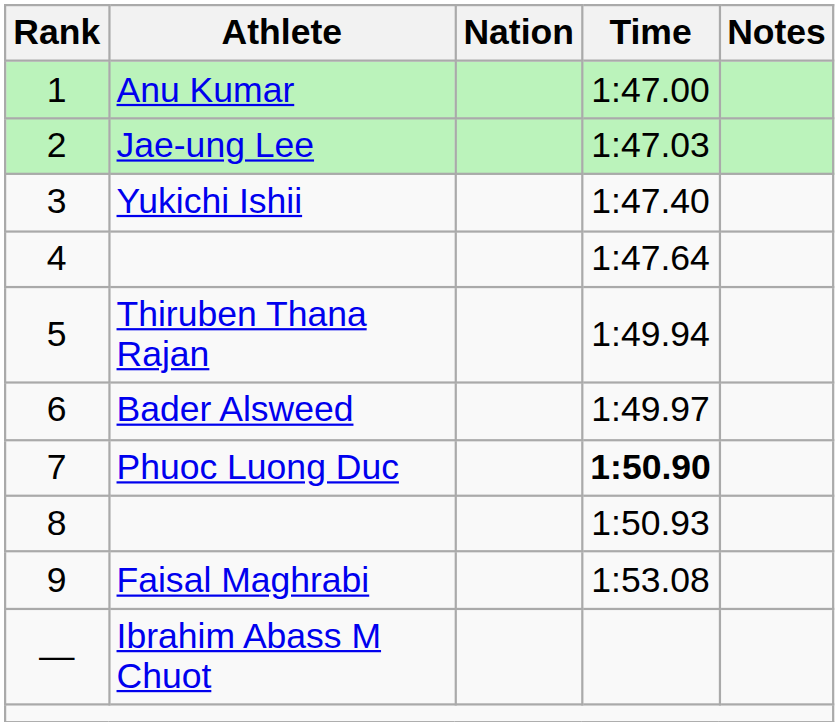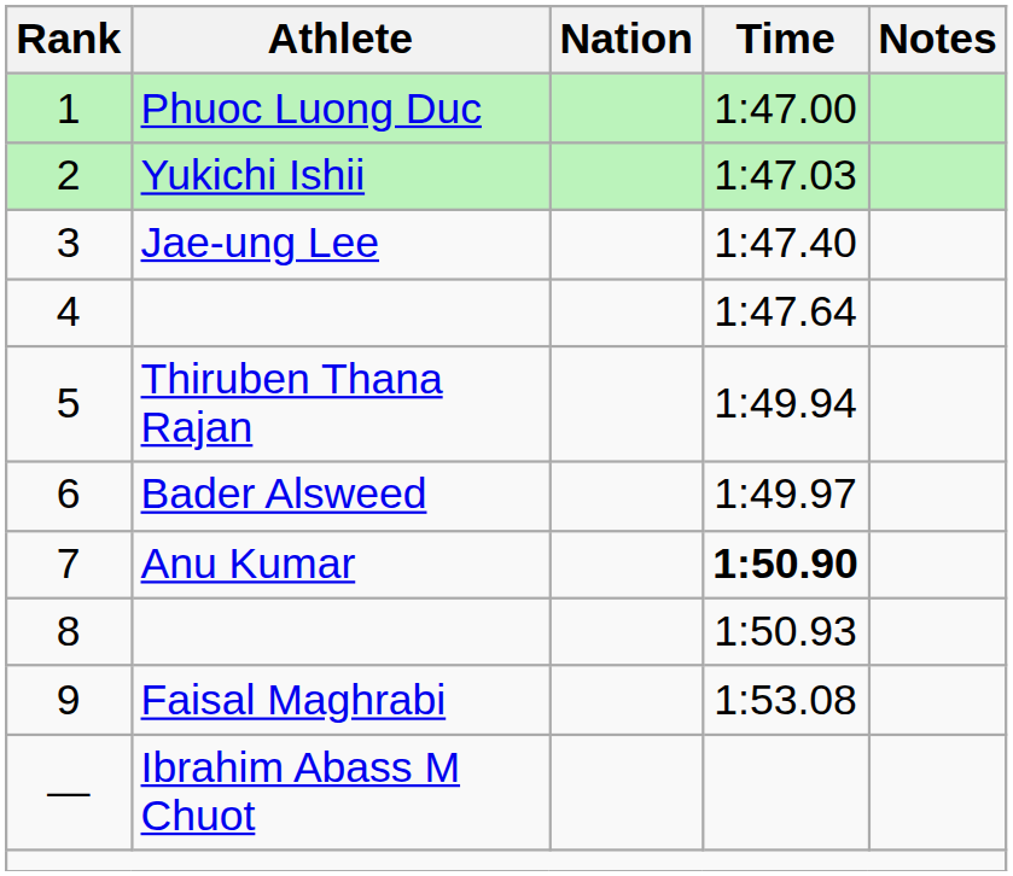1 | Athlete: Anu Kumar -> Phuoc Luong Duc
2 | Athlete: Jae-ung Lee -> Yukichi Ishii
3 | Athlete: Yukichi Ishii -> Jae-ung Lee
7 | Athlete: Phuoc Luong Duc -> Anu Kumar
